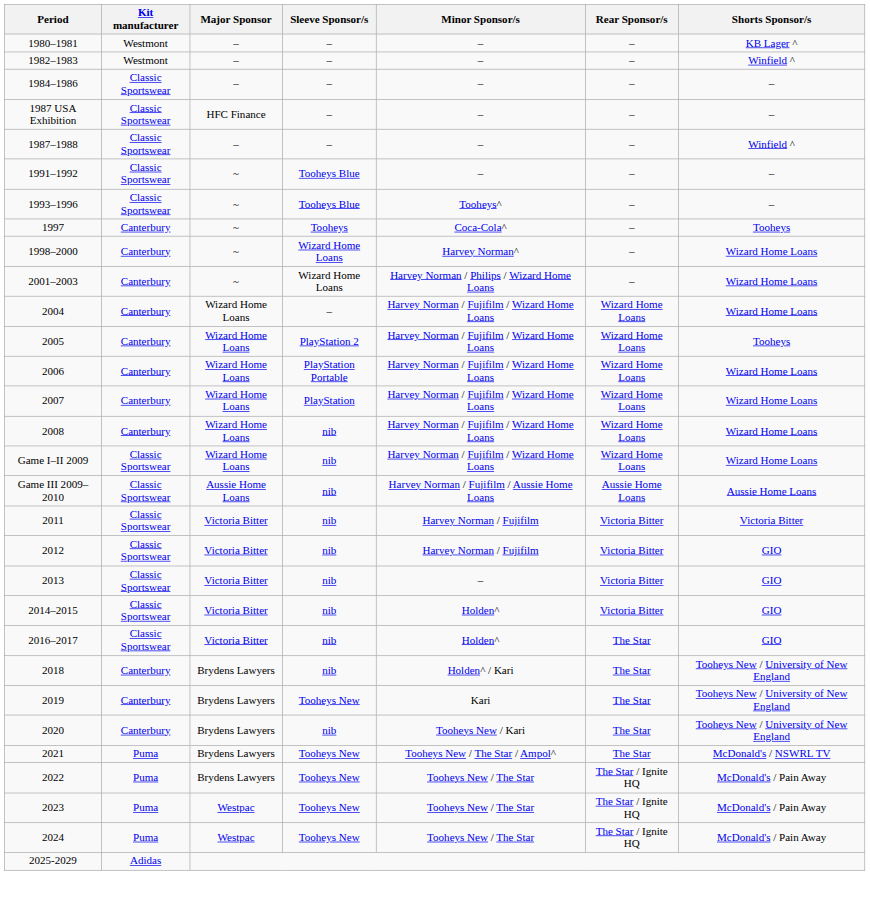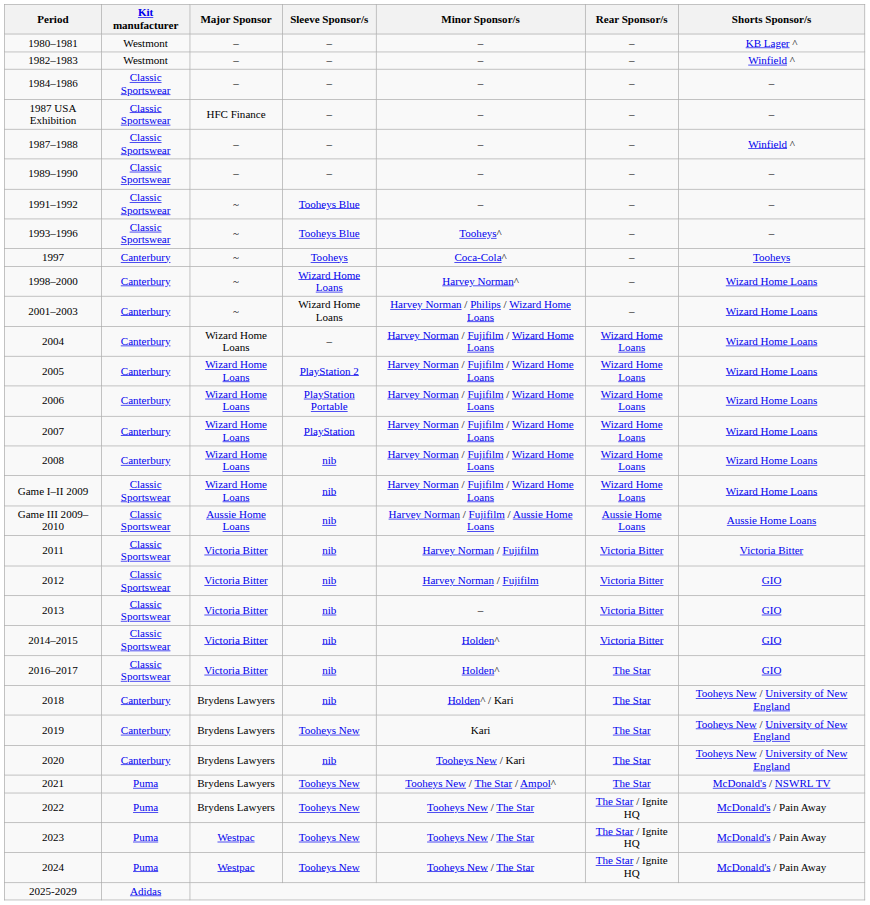+ row: 1989–1990 | Classic Sportswear | – | – | – | – | –
2005 | Shorts Sponsor/s: Tooheys -> Wizard Home Loans
